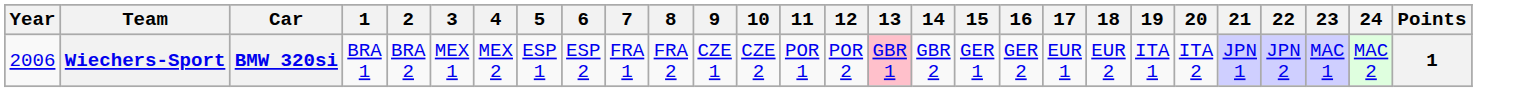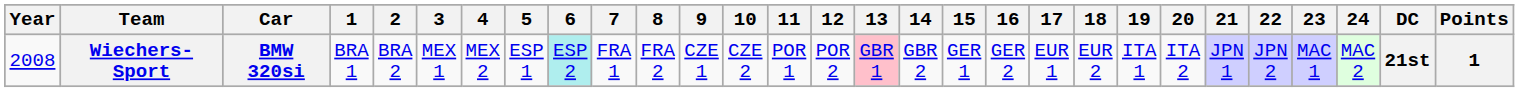+ column: DC | 21st
Wiechers-Sport | Year: 2006 -> 2008
Wiechers-Sport | 6: no background -> paleturquoise background
